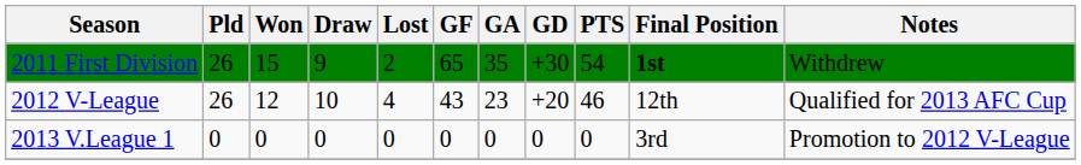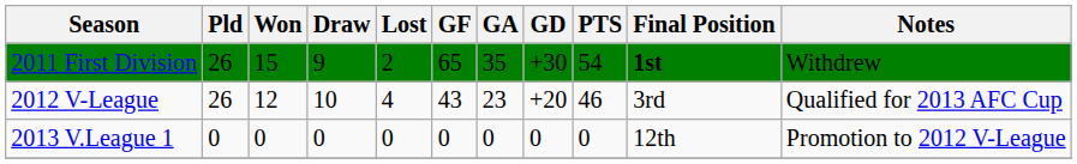2012 V-League | Final Position: 12th -> 3rd
2013 V.League 1 | Final Position: 3rd -> 12th
